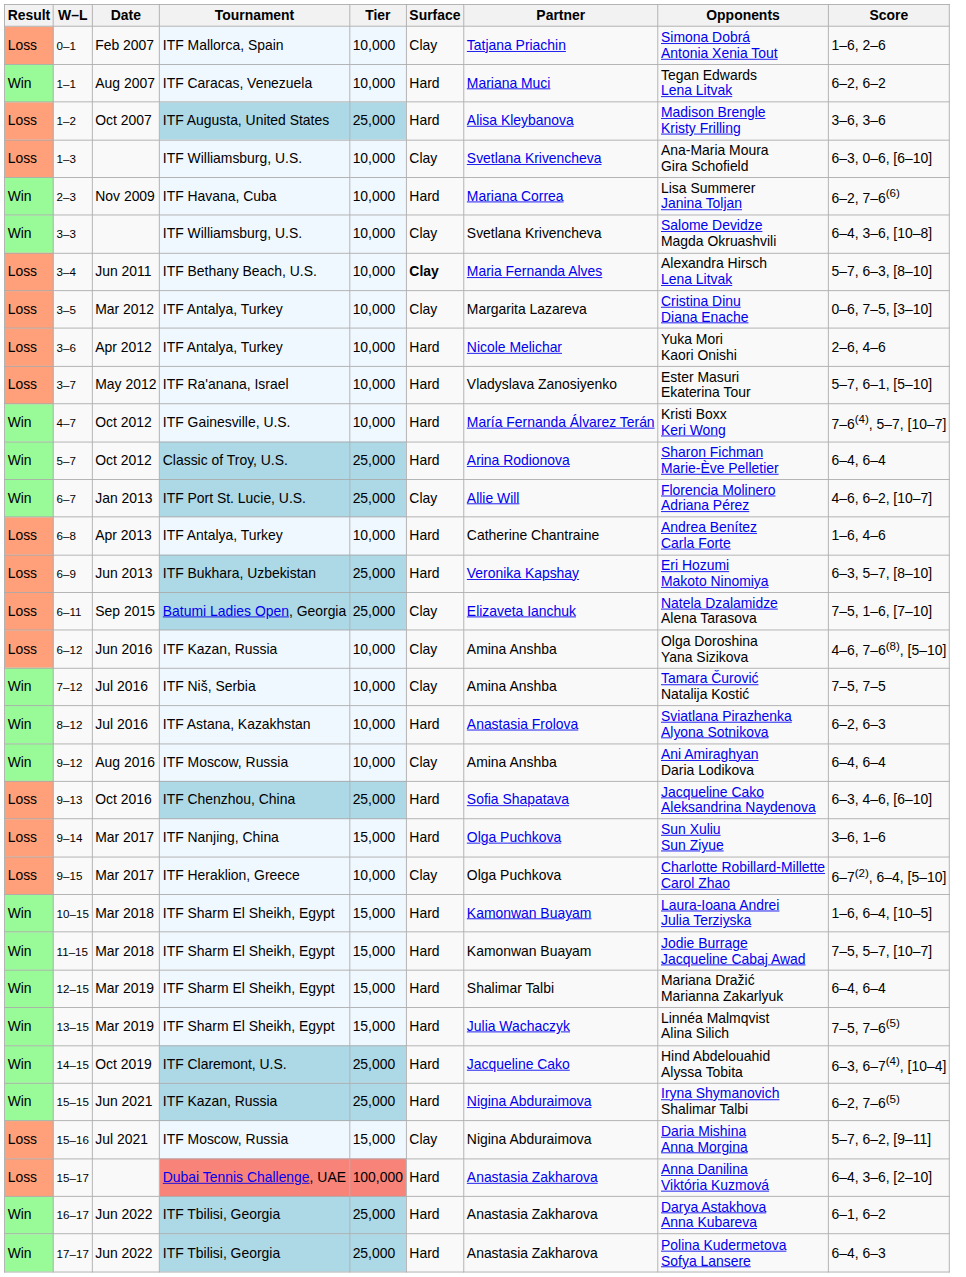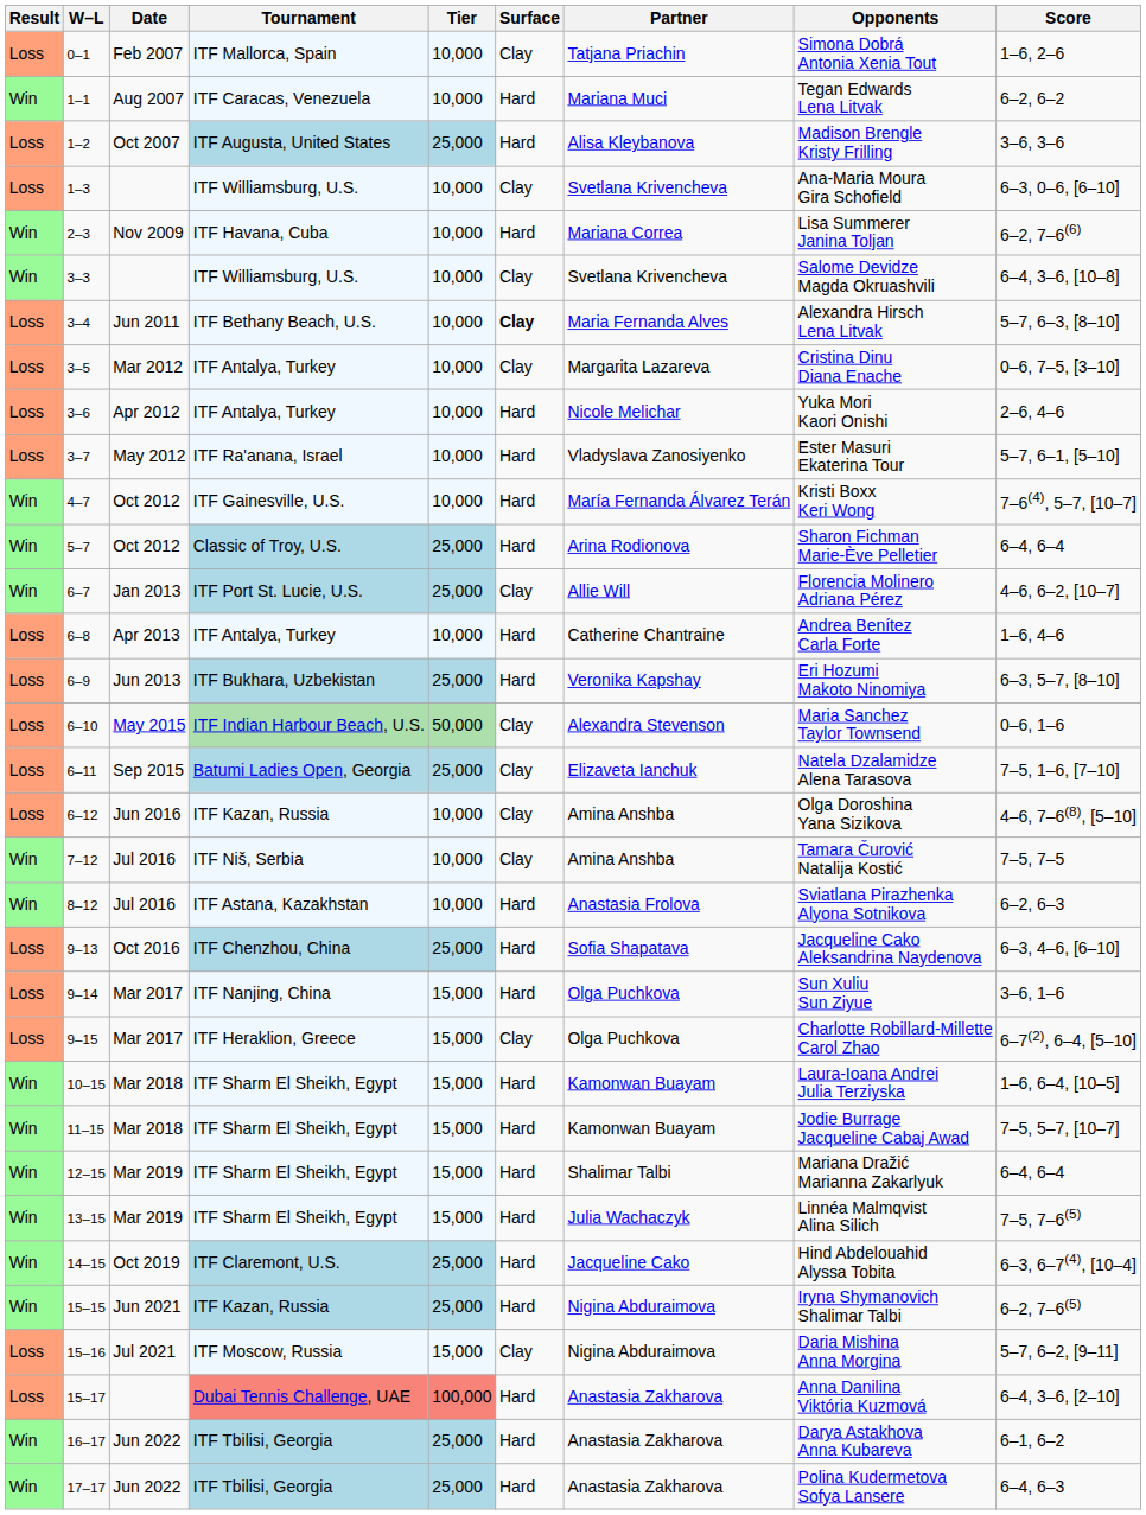+ row: Loss | 6–10 | May 2015 | ITF Indian Harbour Beach, U.S. | 50,000 | Clay | Alexandra Stevenson | Maria Sanchez Taylor Townsend | 0–6, 1–6
- row: Win | 9–12 | Aug 2016 | ITF Moscow, Russia | 10,000 | Clay | Amina Anshba | Ani Amiraghyan Daria Lodikova | 6–4, 6–4
9–15 | Tier: 10,000 -> 15,000
